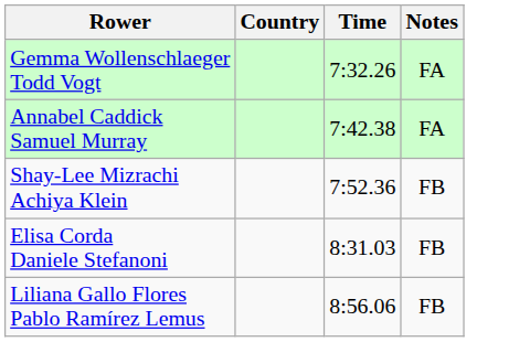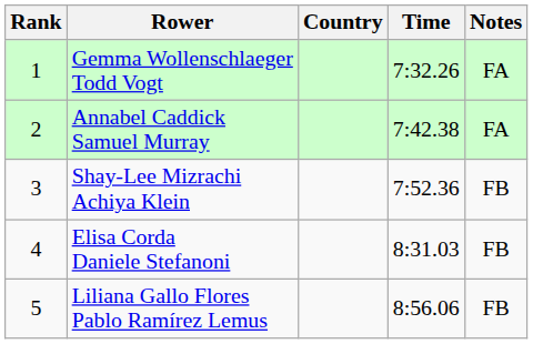+ column: Rank | 1 | 2 | 3 | 4 | 5
